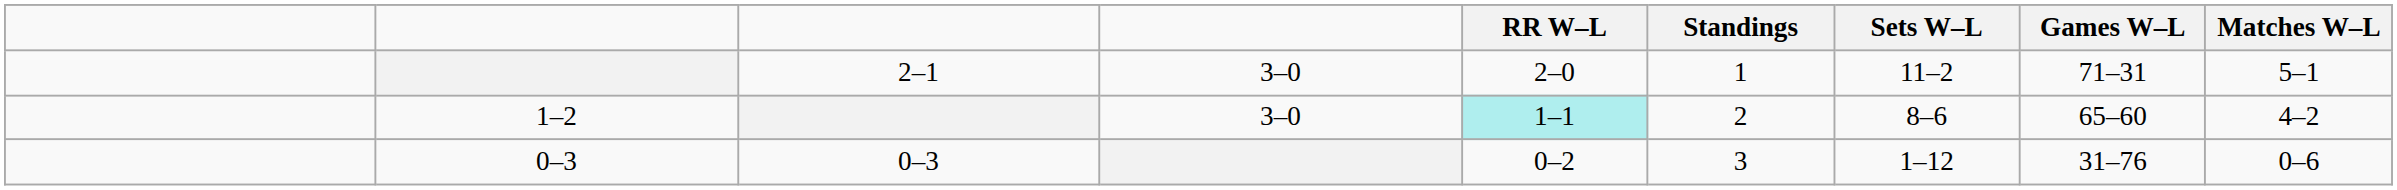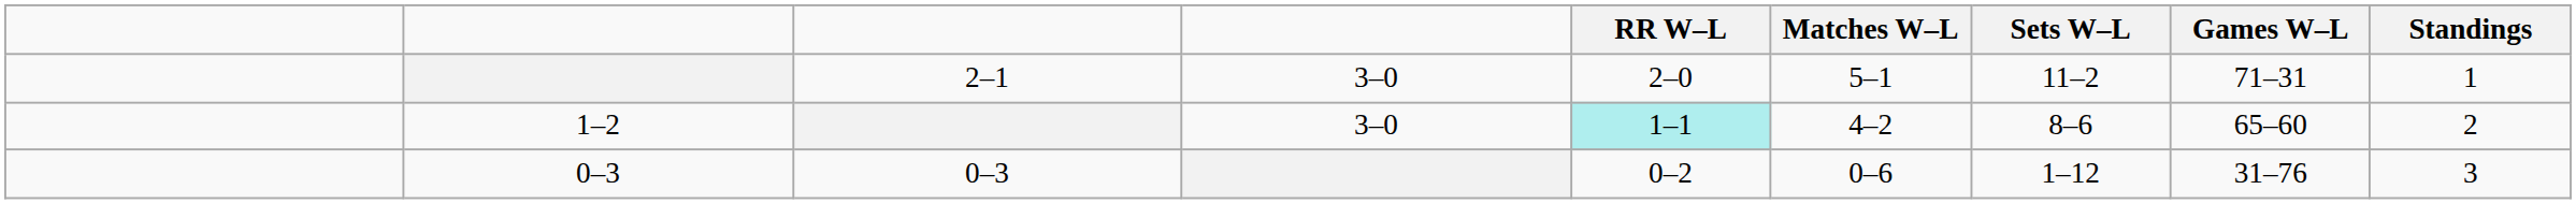columns swapped: Matches W–L <-> Standings
